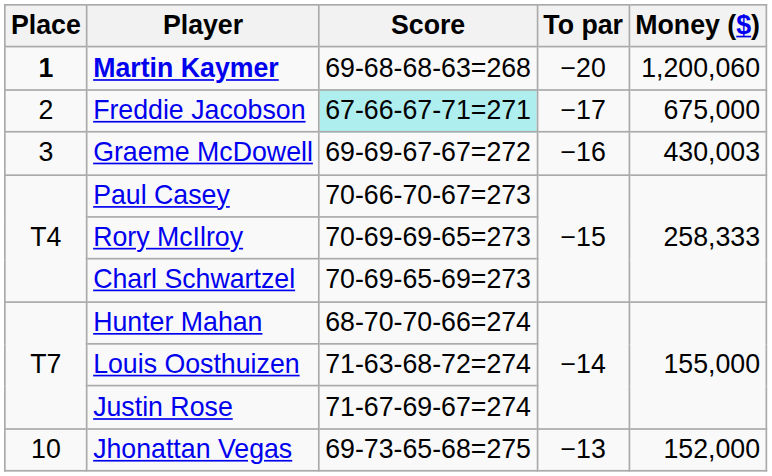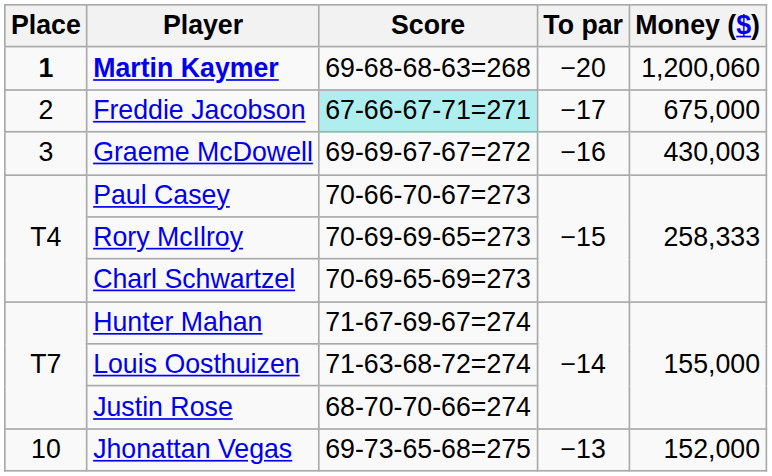Hunter Mahan | Score: 68-70-70-66=274 -> 71-67-69-67=274
Justin Rose | Score: 71-67-69-67=274 -> 68-70-70-66=274
